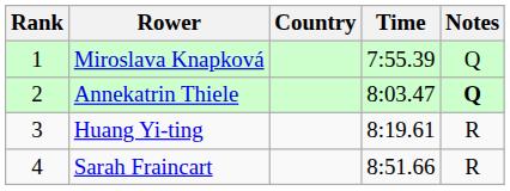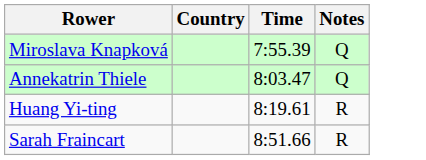- column: Rank | 1 | 2 | 3 | 4
Annekatrin Thiele | Notes: bold -> normal
